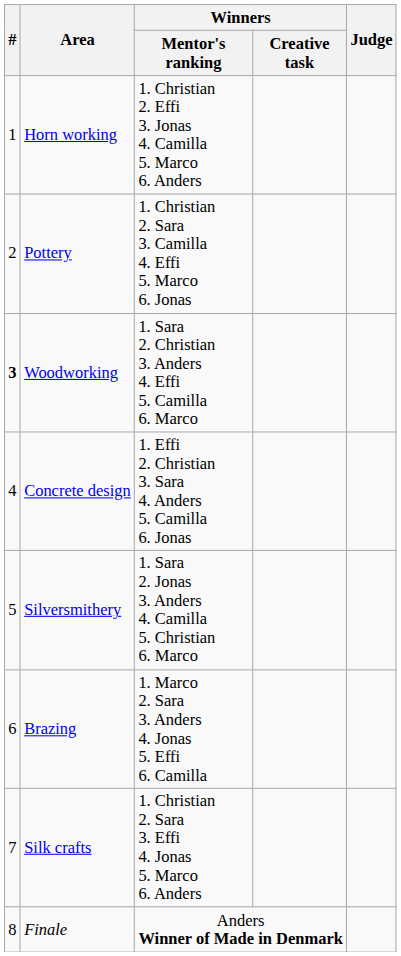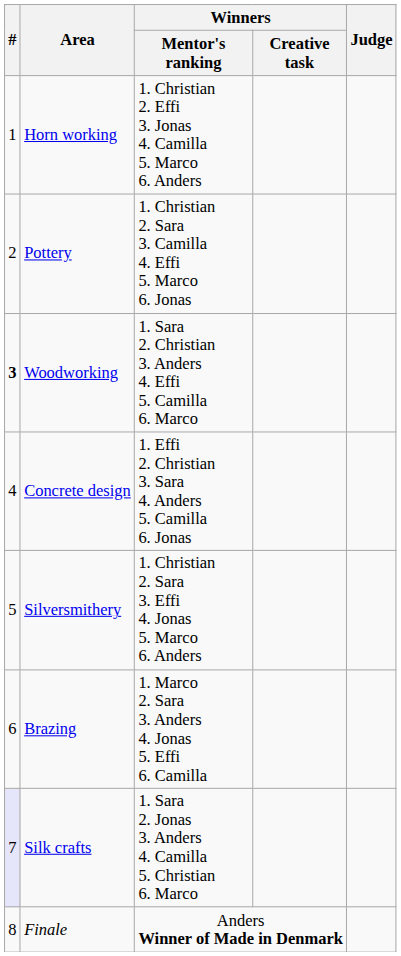Silversmithery | Winners / Mentor's ranking: 1. Sara 2. Jonas 3. Anders 4. Camilla 5. Christian 6. Marco -> 1. Christian 2. Sara 3. Effi 4. Jonas 5. Marco 6. Anders
Silk crafts | #: no background -> lavender background
Silk crafts | Winners / Mentor's ranking: 1. Christian 2. Sara 3. Effi 4. Jonas 5. Marco 6. Anders -> 1. Sara 2. Jonas 3. Anders 4. Camilla 5. Christian 6. Marco
